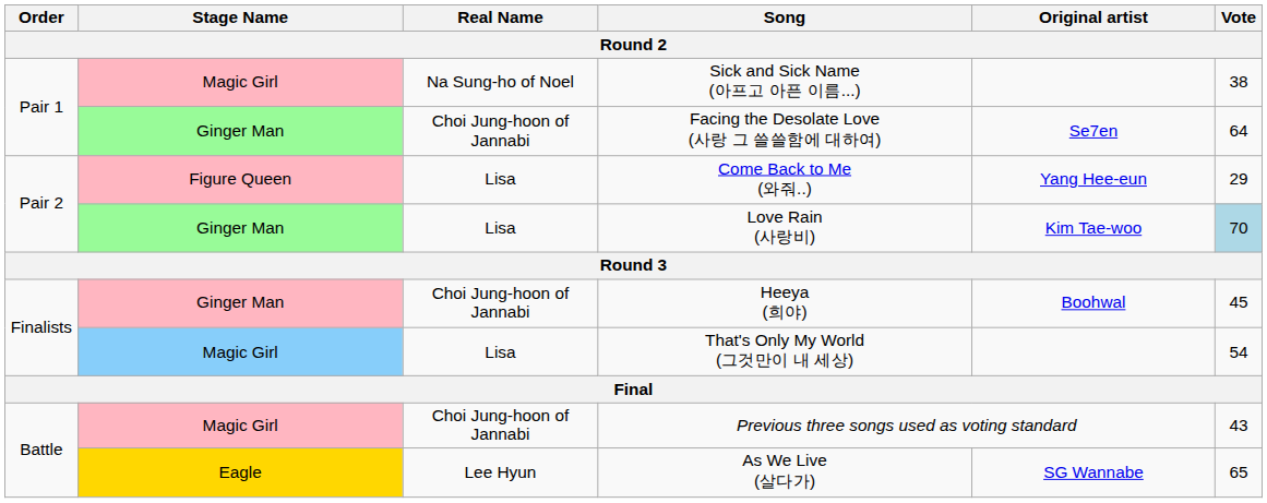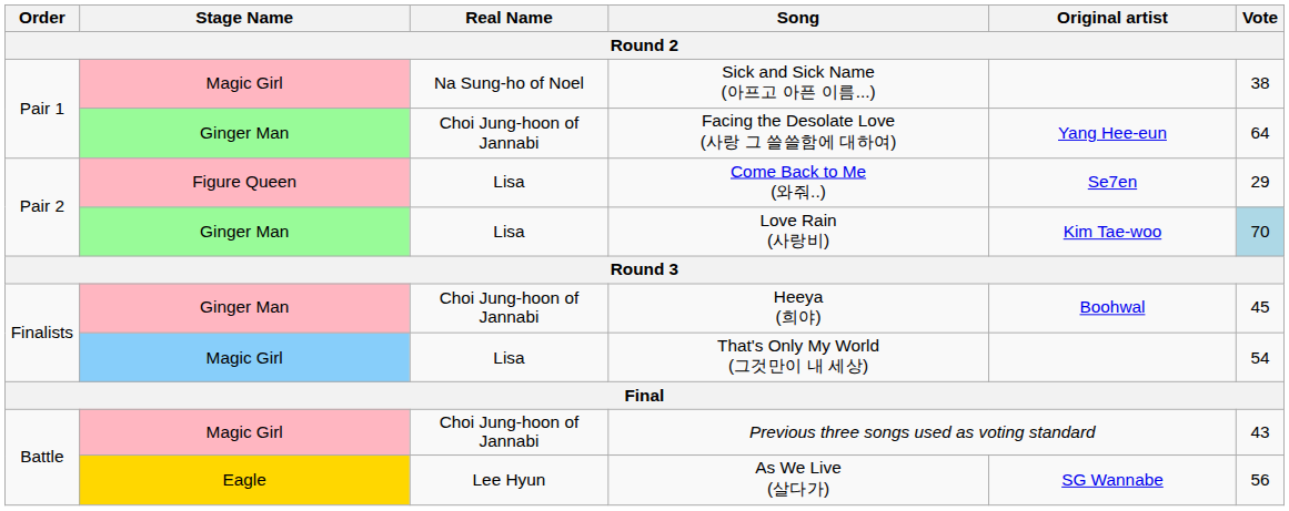Facing the Desolate Love (사랑 그 쓸쓸함에 대하여) | Original artist: Se7en -> Yang Hee-eun
Come Back to Me (와줘..) | Original artist: Yang Hee-eun -> Se7en
As We Live (살다가) | Vote: 65 -> 56
